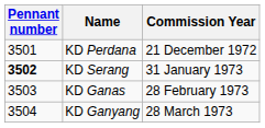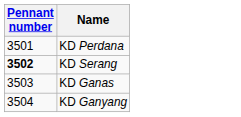- column: Commission Year | 21 December 1972 | 31 January 1973 | 28 February 1973 | 28 March 1973
